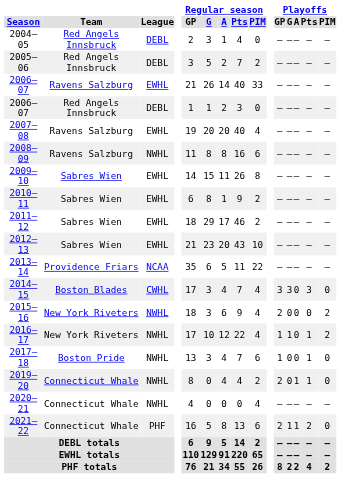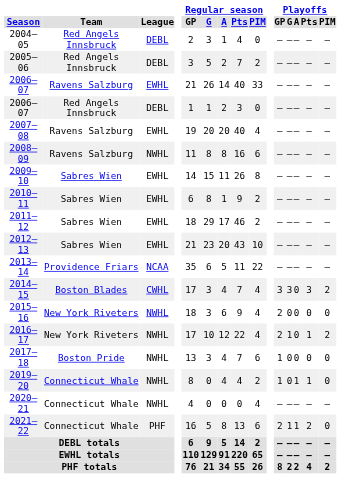2014–15 | Playoffs / PIM: 0 -> 2
2015–16 | Playoffs / PIM: 2 -> 0
2016–17 | Playoffs / GP: 1 -> 2
2017–18 | Playoffs / Pts: 1 -> 0
2019–20 | Playoffs / GP: 2 -> 1
